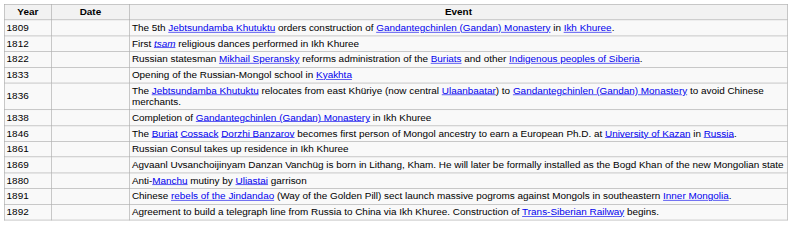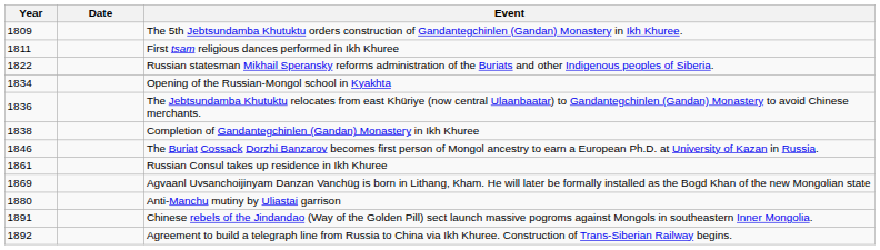First tsam religious dances performed in Ikh Khuree | Year: 1812 -> 1811
Opening of the Russian-Mongol school in Kyakhta | Year: 1833 -> 1834
